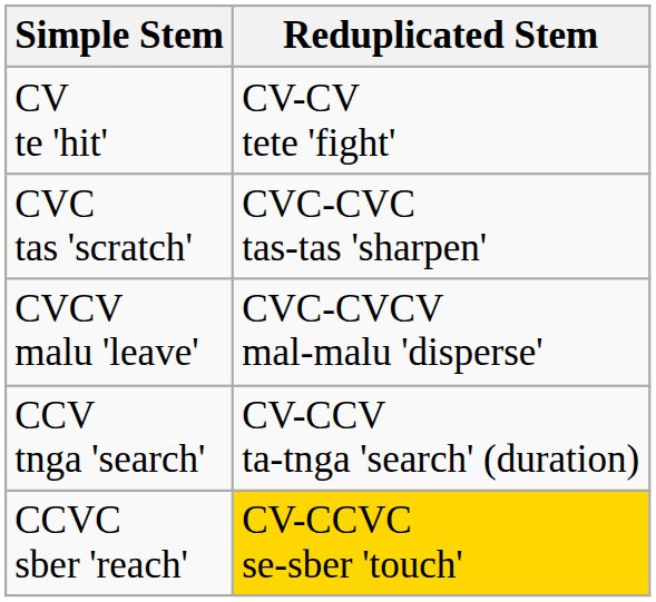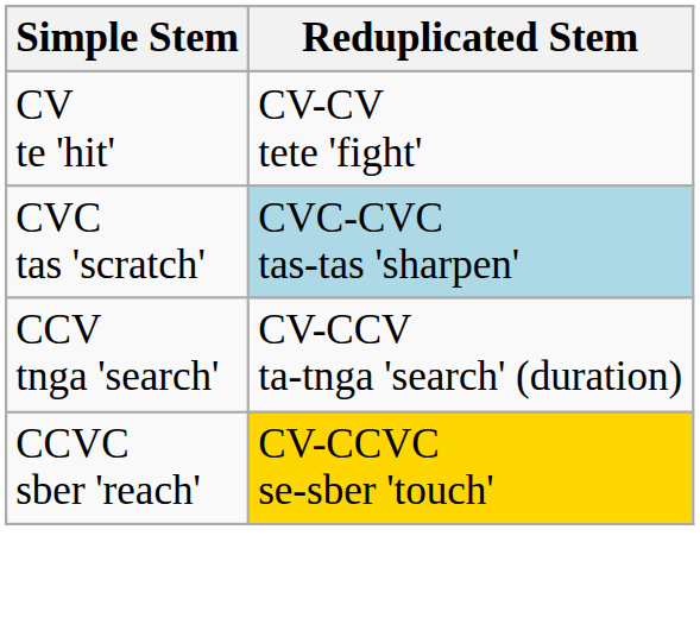CVC tas 'scratch' | Reduplicated Stem: no background -> lightblue background
- row: CVCV malu 'leave' | CVC-CVCV mal-malu 'disperse'
